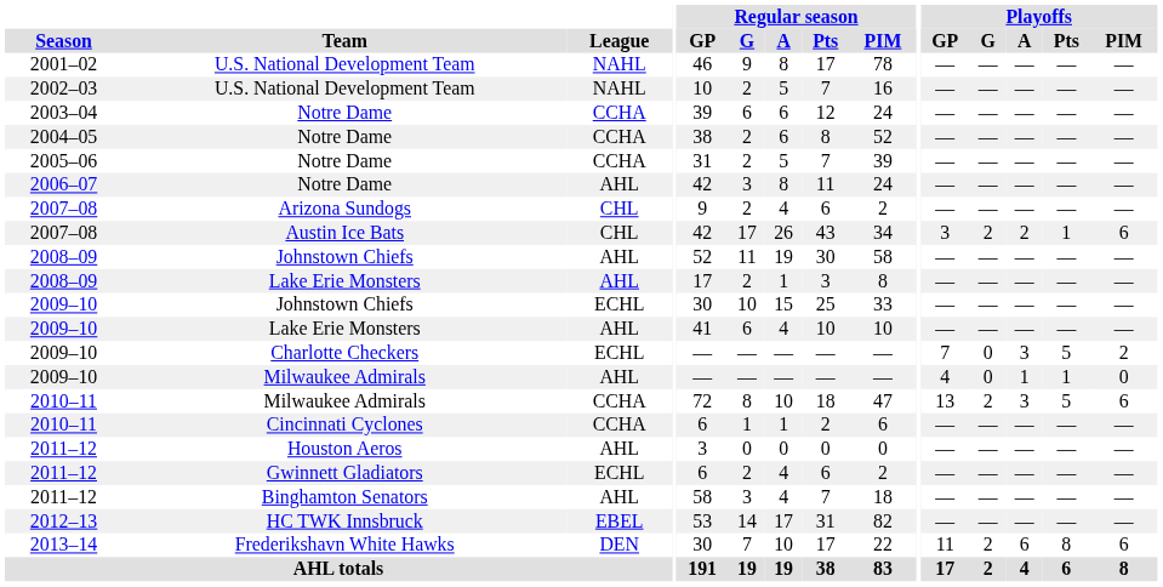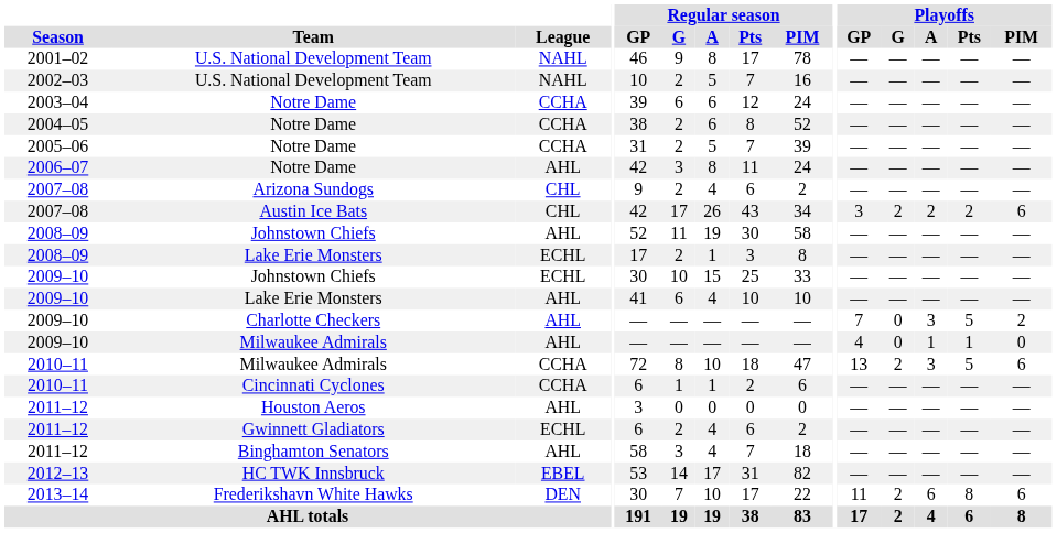Austin Ice Bats | Playoffs / Pts: 1 -> 2
2008–09 / Lake Erie Monsters | League: AHL -> ECHL
Charlotte Checkers | League: ECHL -> AHL
